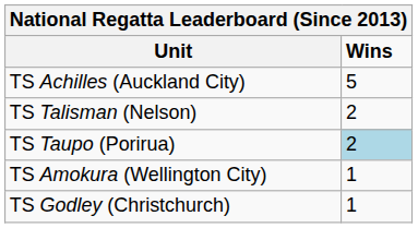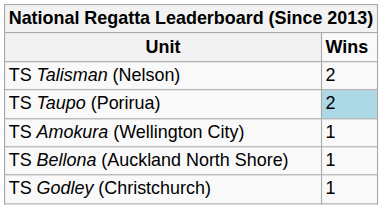- row: TS Achilles (Auckland City) | 5
+ row: TS Bellona (Auckland North Shore) | 1
